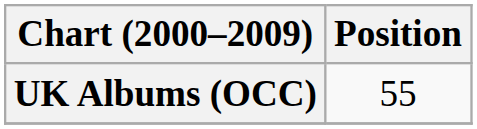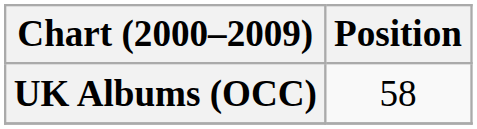UK Albums (OCC) | Position: 55 -> 58
